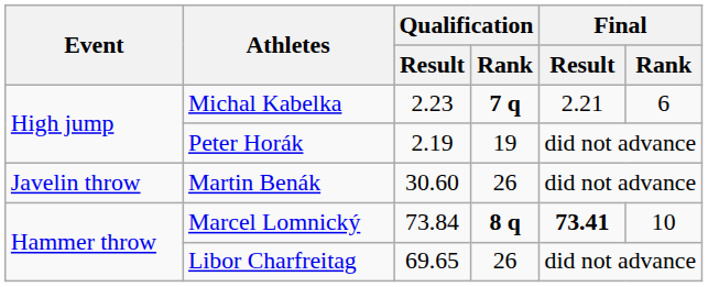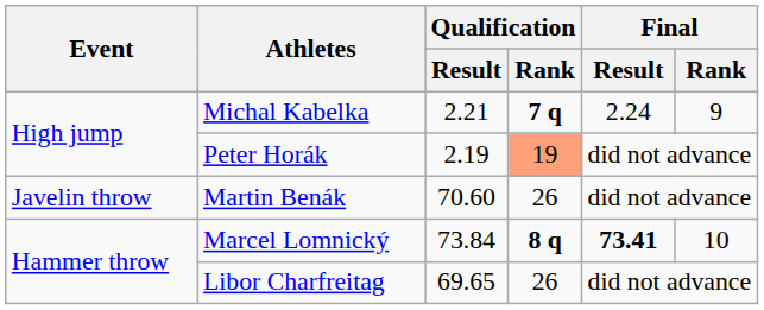Michal Kabelka | Qualification / Result: 2.23 -> 2.21
Michal Kabelka | Final / Result: 2.21 -> 2.24
Michal Kabelka | Final / Rank: 6 -> 9
Peter Horák | Qualification / Rank: no background -> lightsalmon background
Martin Benák | Qualification / Result: 30.60 -> 70.60
